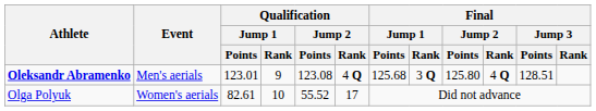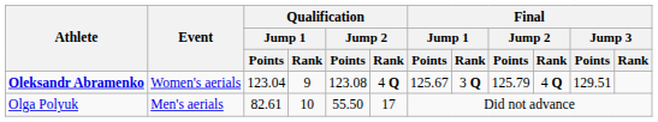Oleksandr Abramenko | Event: Men's aerials -> Women's aerials
Oleksandr Abramenko | Qualification / Jump 1 / Points: 123.01 -> 123.04
Oleksandr Abramenko | Final / Jump 1 / Points: 125.68 -> 125.67
Oleksandr Abramenko | Final / Jump 2 / Points: 125.80 -> 125.79
Oleksandr Abramenko | Final / Jump 3 / Points: 128.51 -> 129.51
Olga Polyuk | Event: Women's aerials -> Men's aerials
Olga Polyuk | Qualification / Jump 2 / Points: 55.52 -> 55.50
